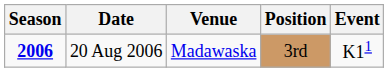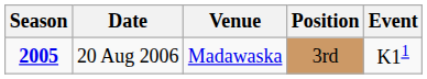20 Aug 2006 | Season: 2006 -> 2005
